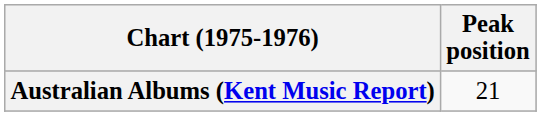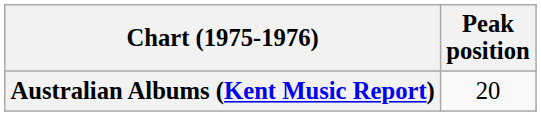Australian Albums (Kent Music Report) | Peak position: 21 -> 20
